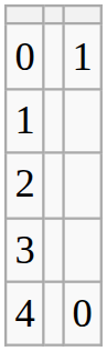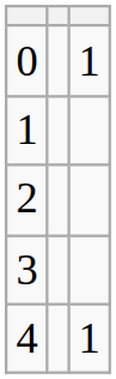4 | column 3: 0 -> 1
